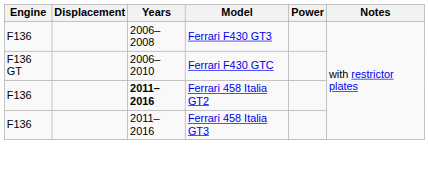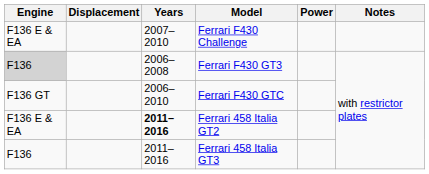+ row: F136 E & EA | 2007–2010 | Ferrari F430 Challenge
Ferrari F430 GT3 | Engine: no background -> lightgrey background
Ferrari 458 Italia GT2 | Engine: F136 -> F136 E & EA
